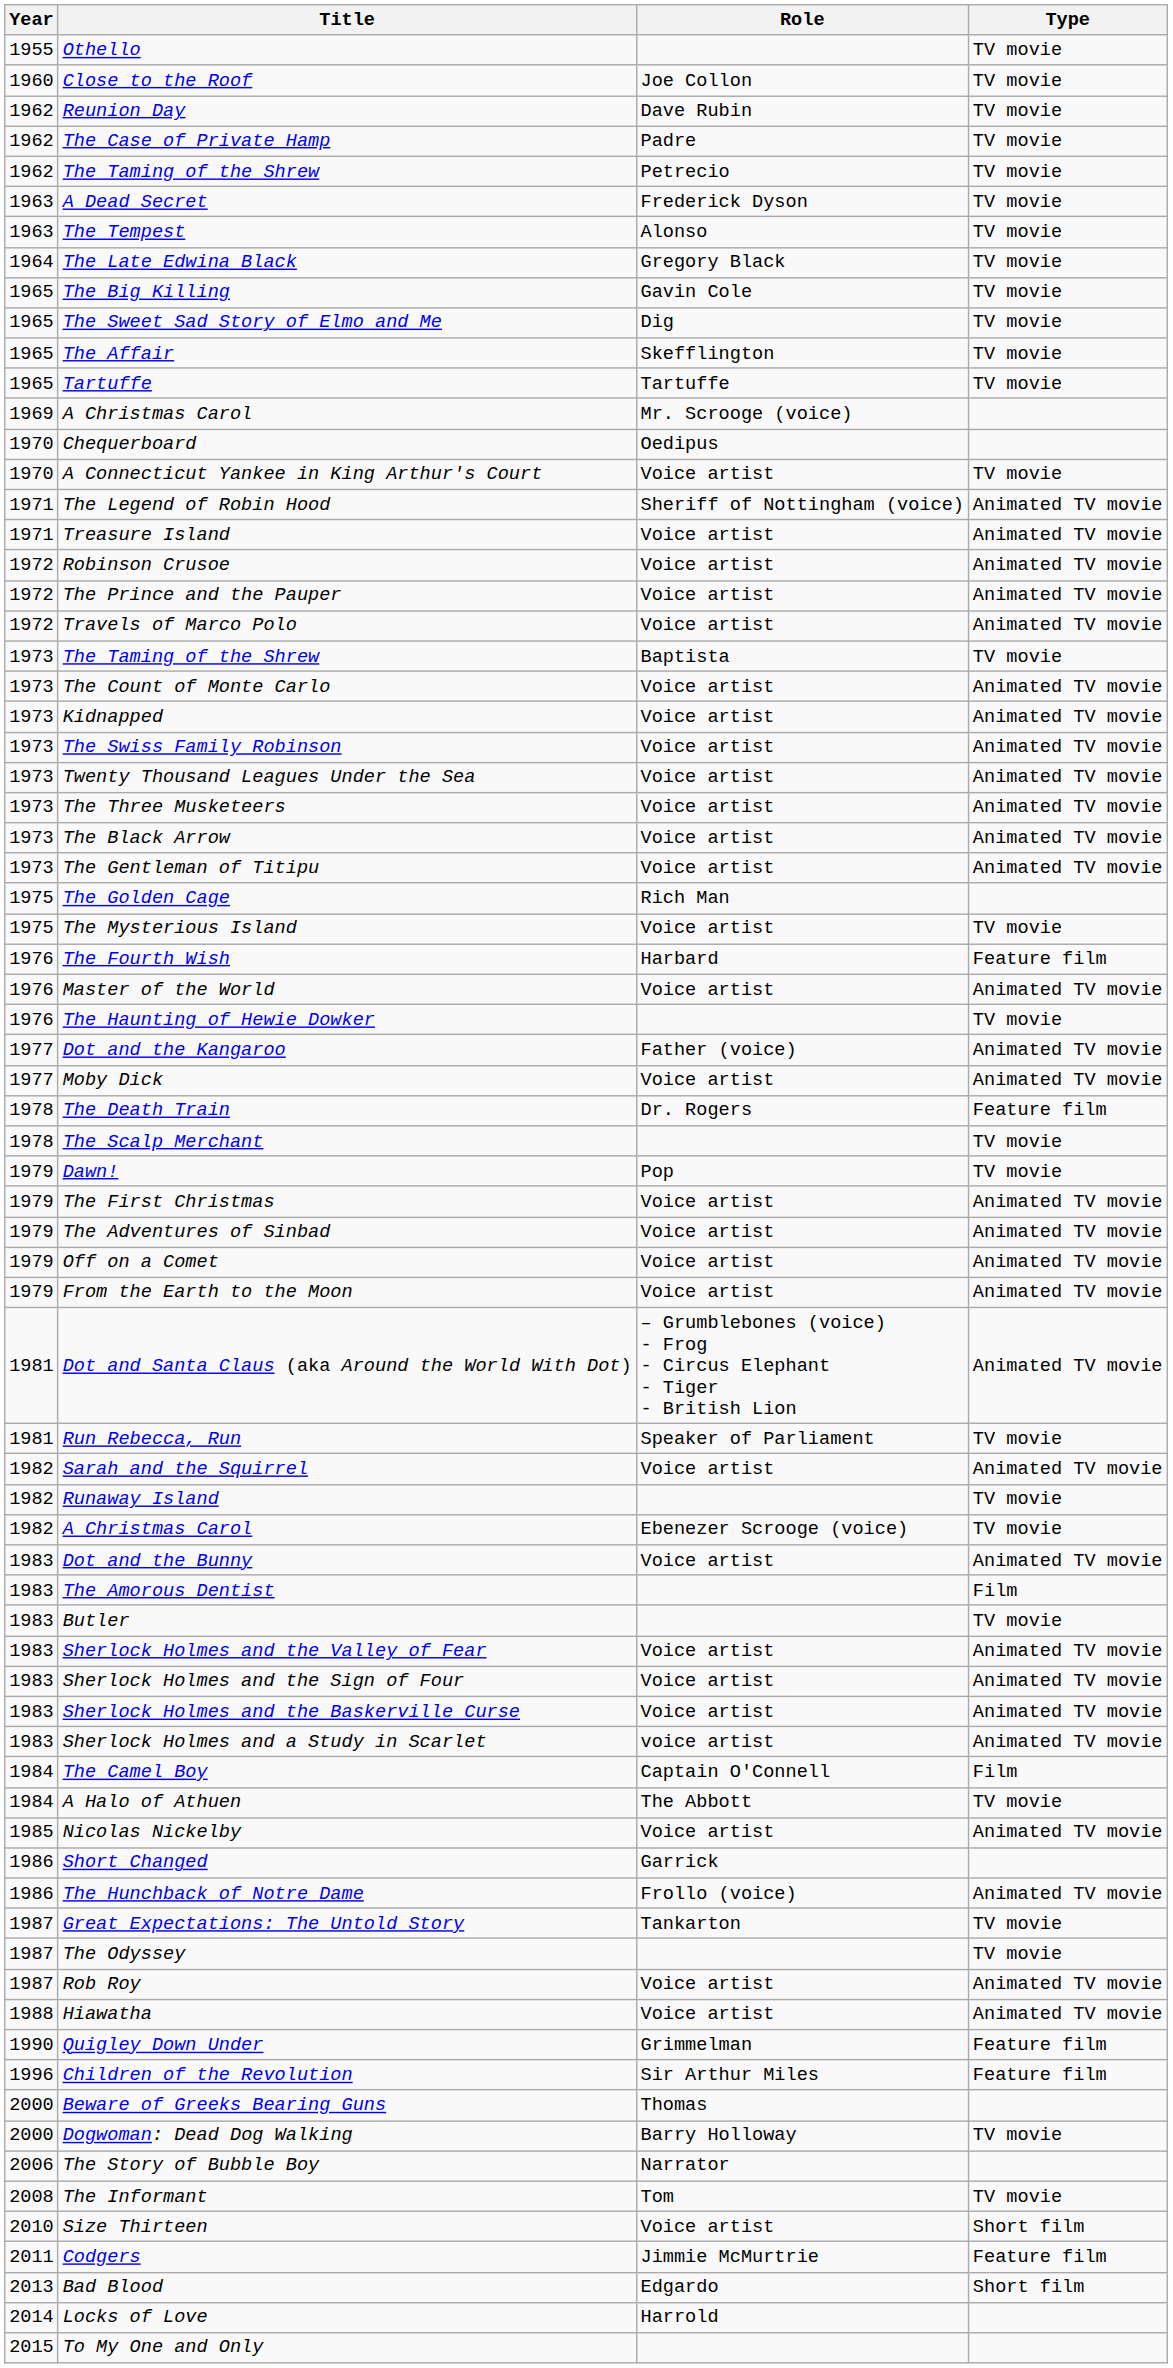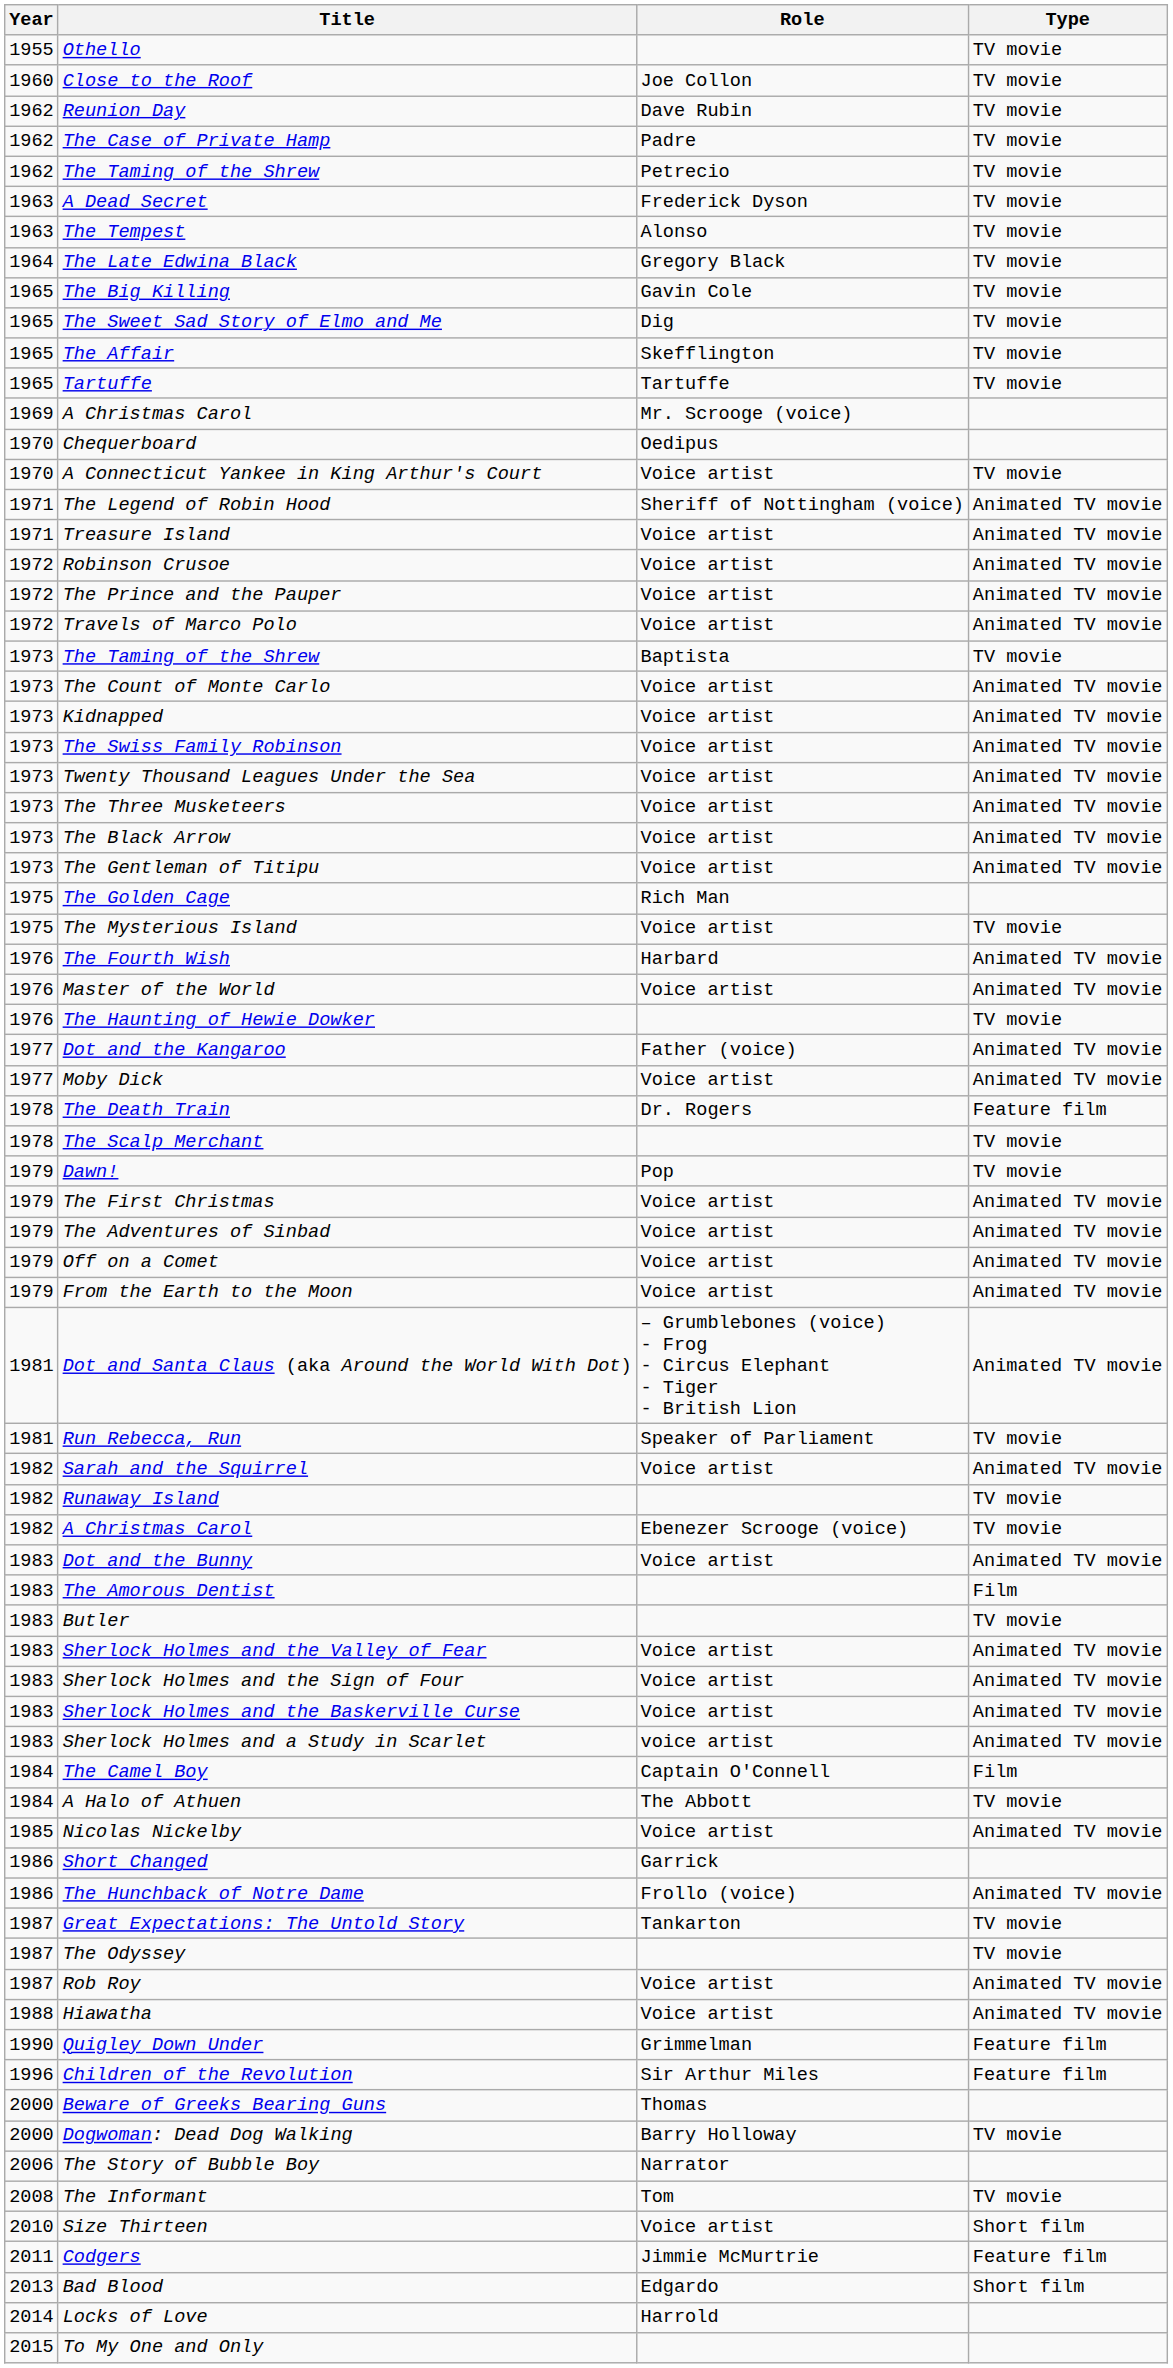The Fourth Wish | Type: Feature film -> Animated TV movie
